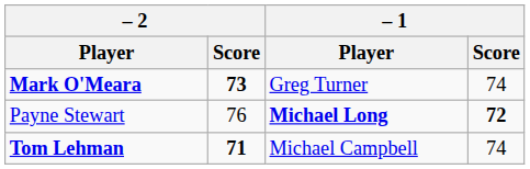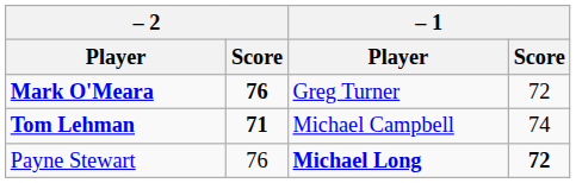Mark O'Meara | – 2 / Score: 73 -> 76
Mark O'Meara | – 1 / Score: 74 -> 72
rows swapped: Payne Stewart <-> Tom Lehman
